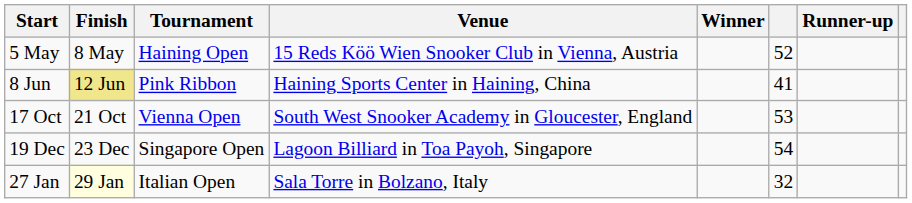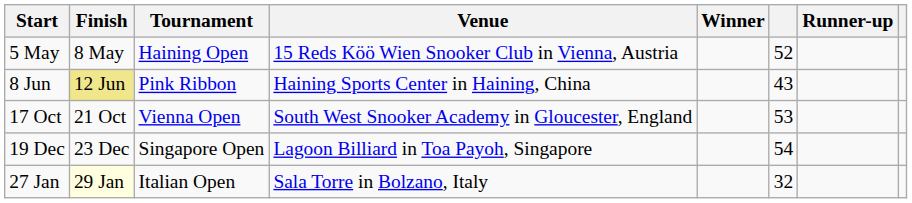8 Jun | column 6: 41 -> 43
